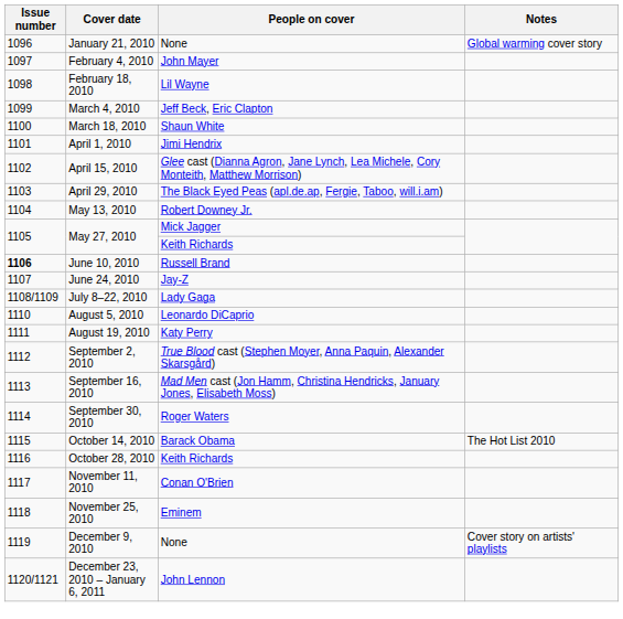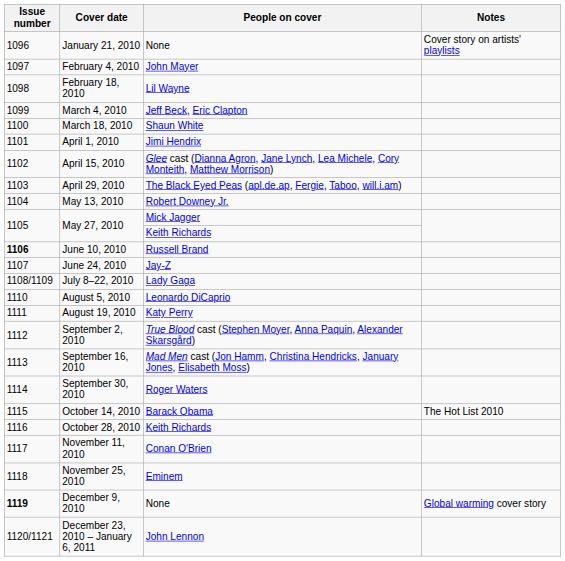January 21, 2010 | Notes: Global warming cover story -> Cover story on artists' playlists
December 9, 2010 | Issue number: normal -> bold
December 9, 2010 | Notes: Cover story on artists' playlists -> Global warming cover story
